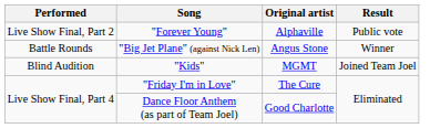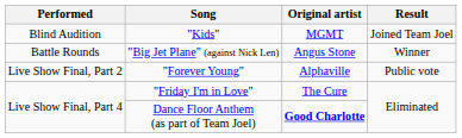rows swapped: "Kids" <-> "Forever Young"
Dance Floor Anthem (as part of Team Joel) | Original artist: normal -> bold
